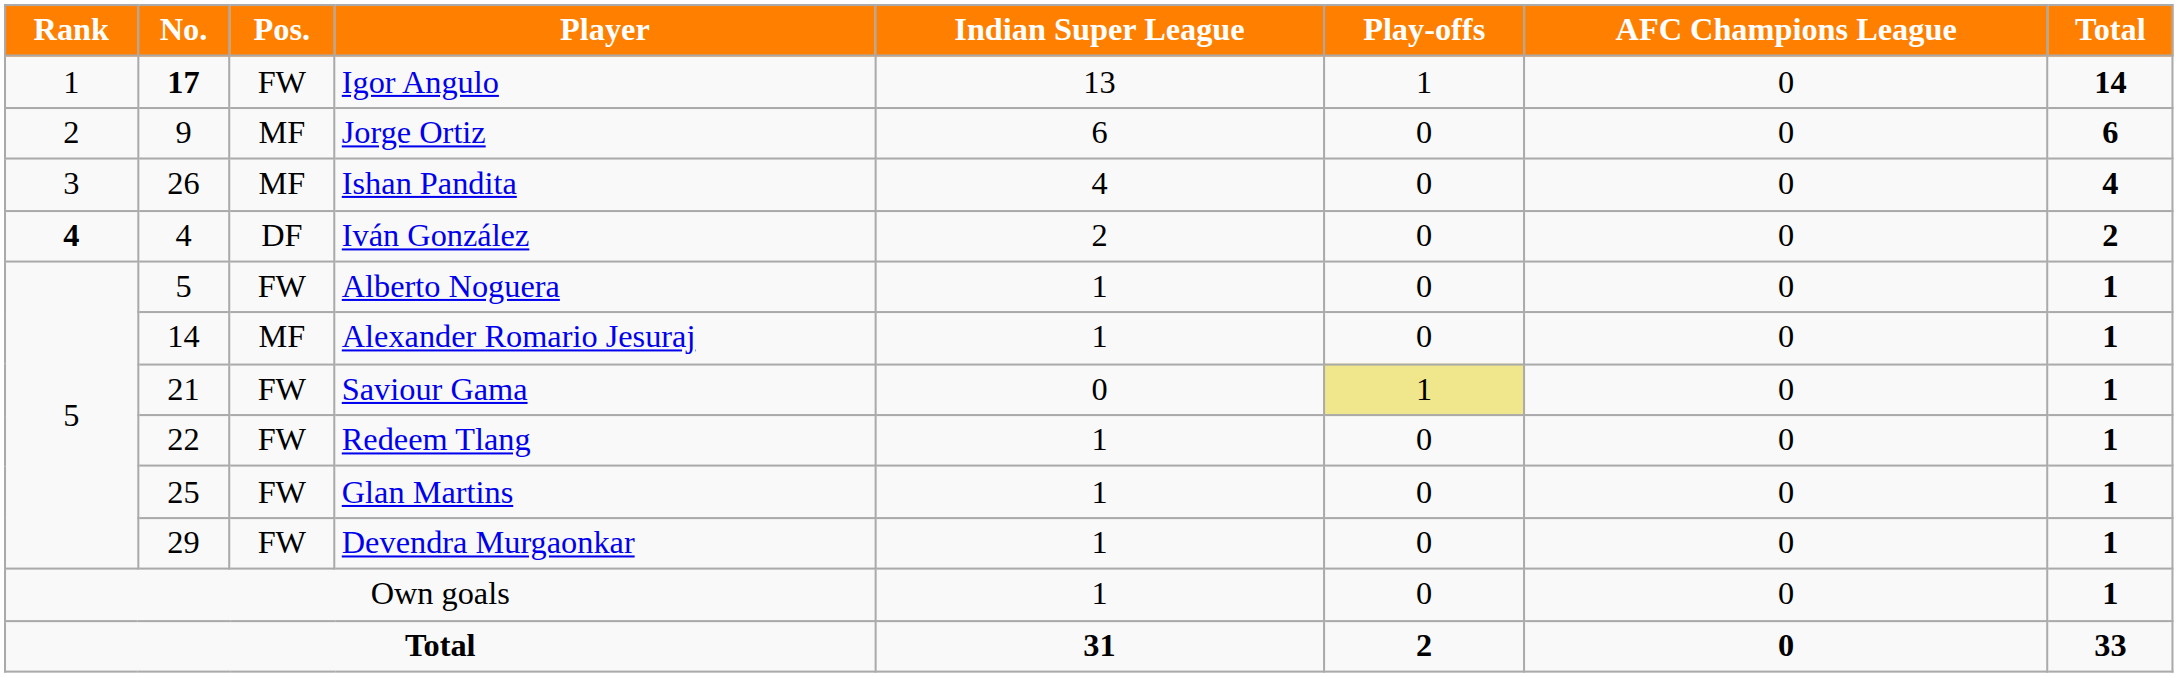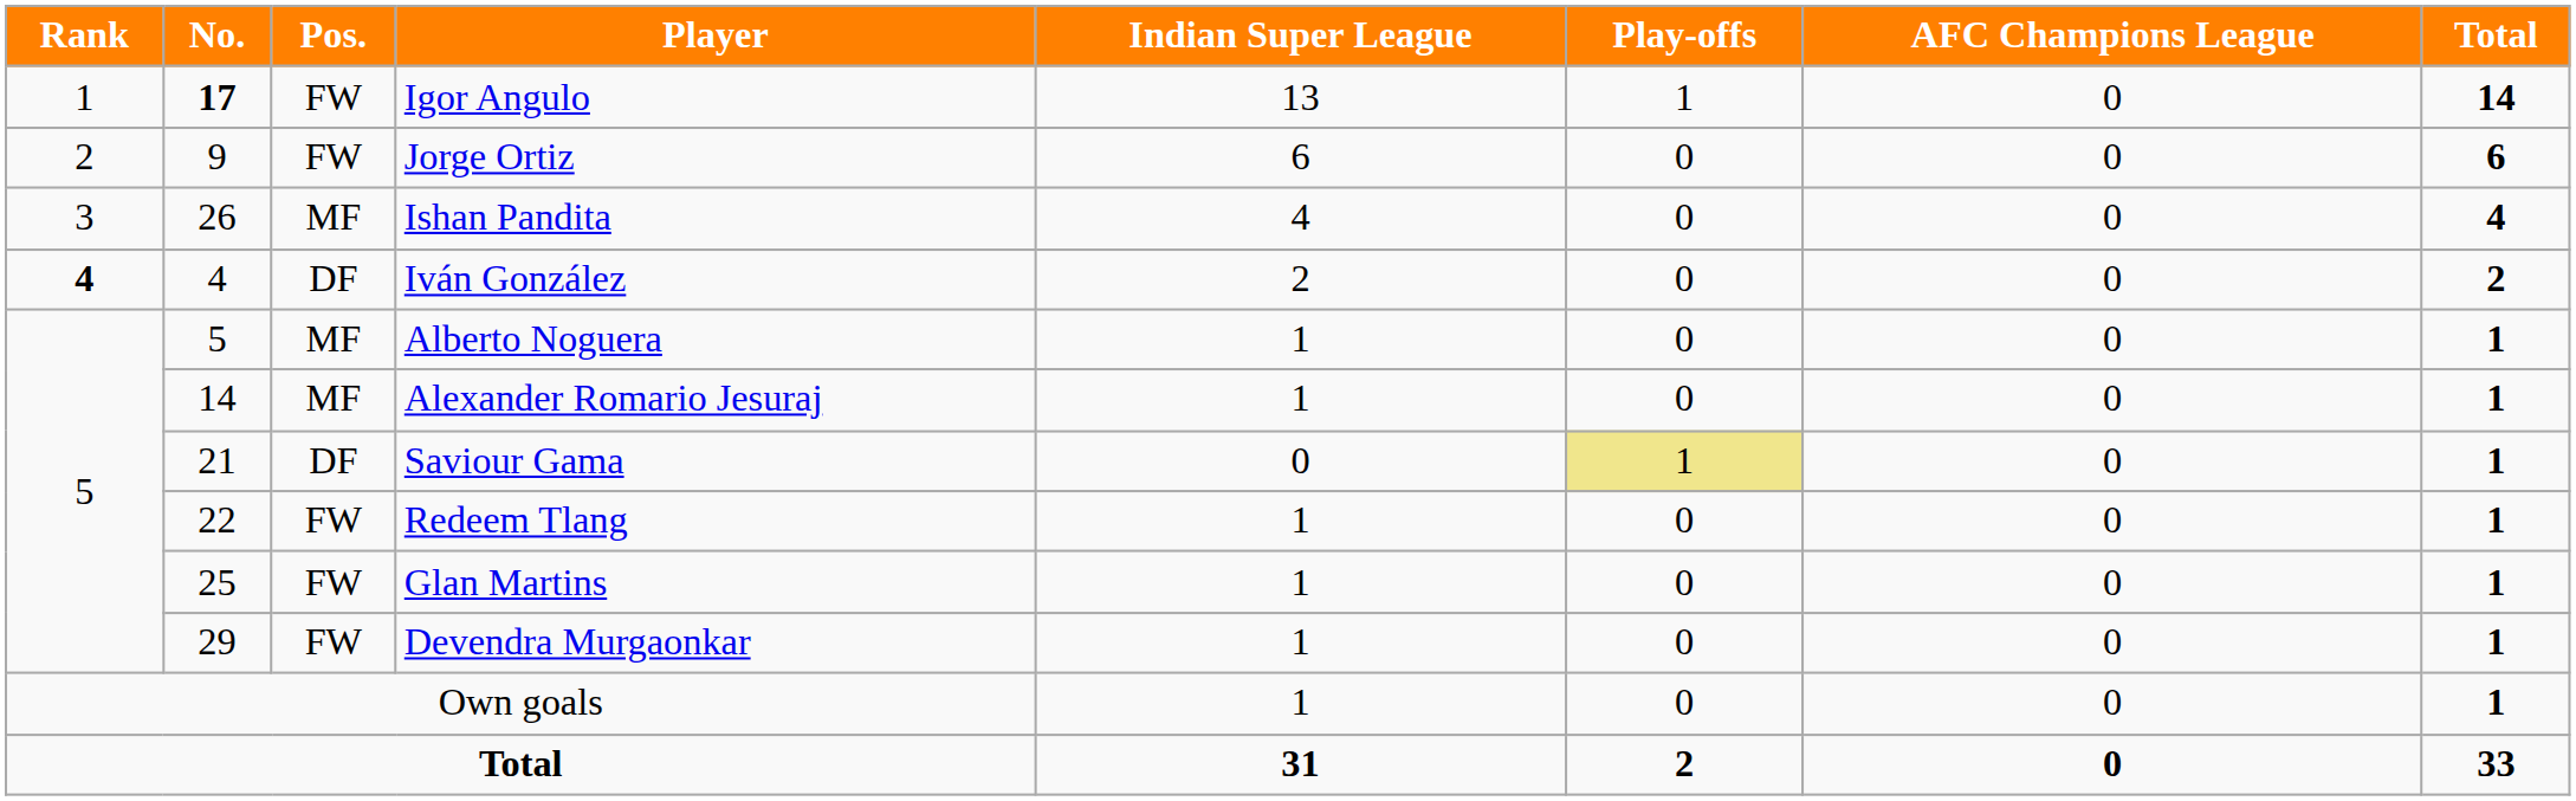Jorge Ortiz | Pos.: MF -> FW
Alberto Noguera | Pos.: FW -> MF
Saviour Gama | Pos.: FW -> DF
